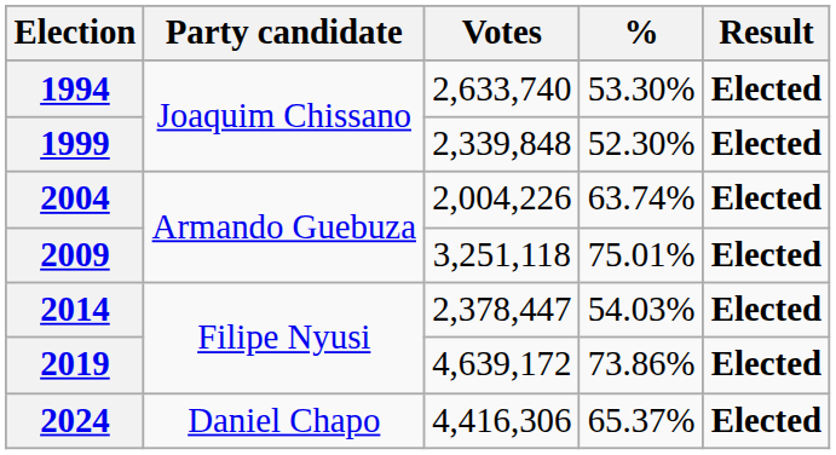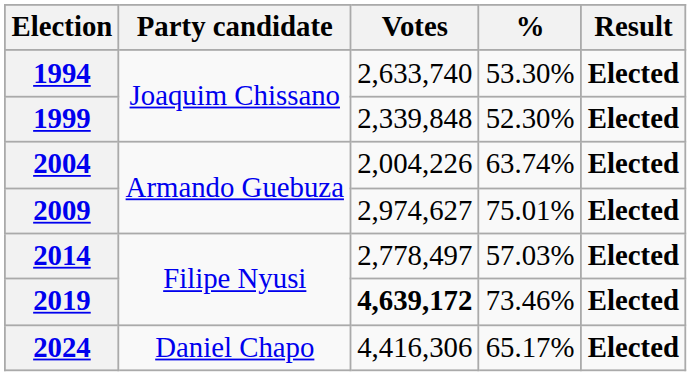2009 | Votes: 3,251,118 -> 2,974,627
2014 | Votes: 2,378,447 -> 2,778,497
2014 | %: 54.03% -> 57.03%
2019 | Votes: normal -> bold
2019 | %: 73.86% -> 73.46%
2024 | %: 65.37% -> 65.17%
